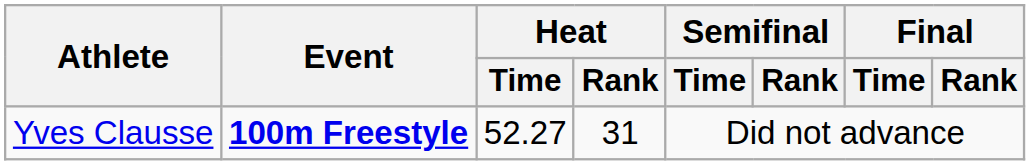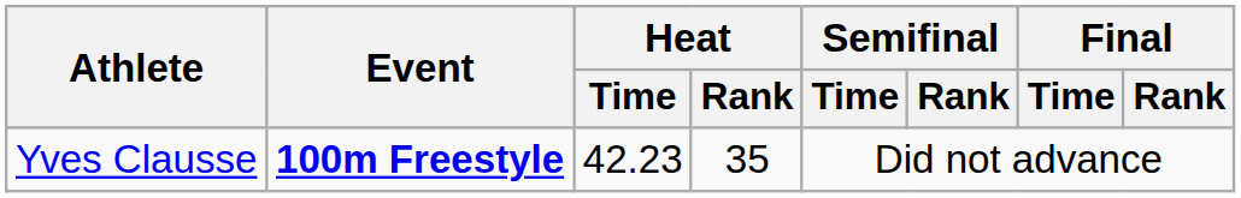Yves Clausse | Heat / Time: 52.27 -> 42.23
Yves Clausse | Heat / Rank: 31 -> 35
